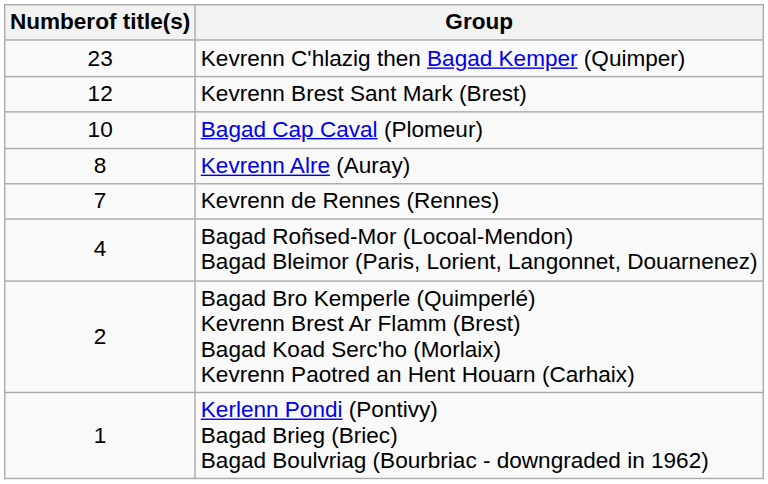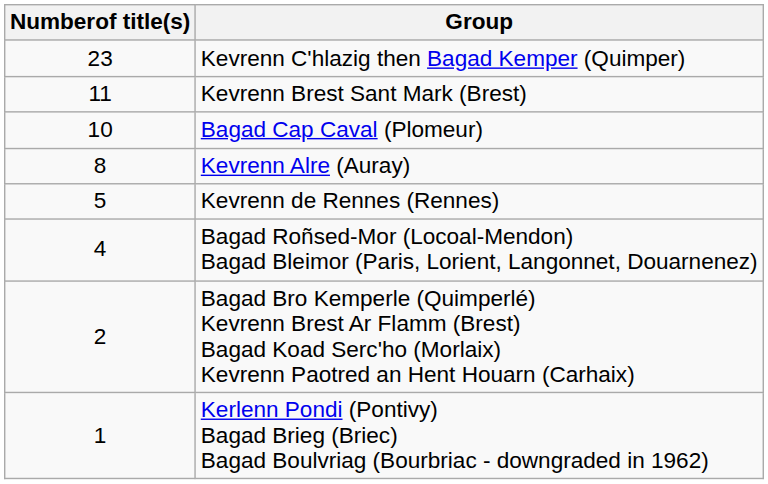Kevrenn Brest Sant Mark (Brest) | Numberof title(s): 12 -> 11
Kevrenn de Rennes (Rennes) | Numberof title(s): 7 -> 5
